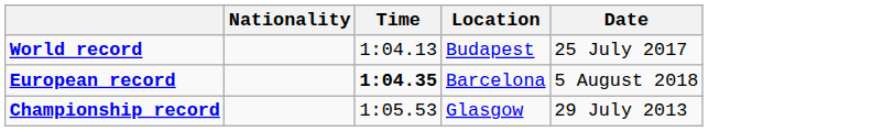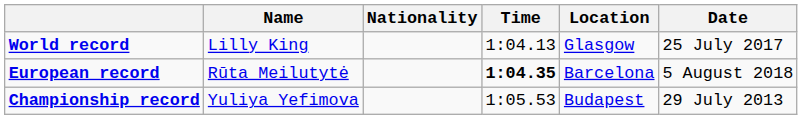+ column: Name | Lilly King | Rūta Meilutytė | Yuliya Yefimova
World record | Location: Budapest -> Glasgow
Championship record | Location: Glasgow -> Budapest
